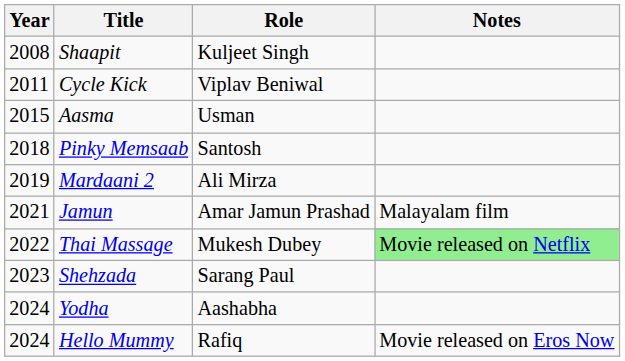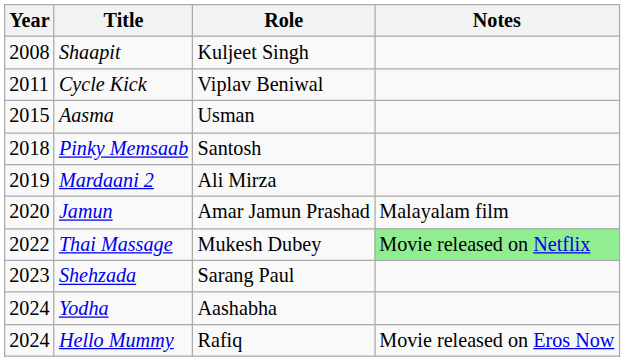Jamun | Year: 2021 -> 2020
